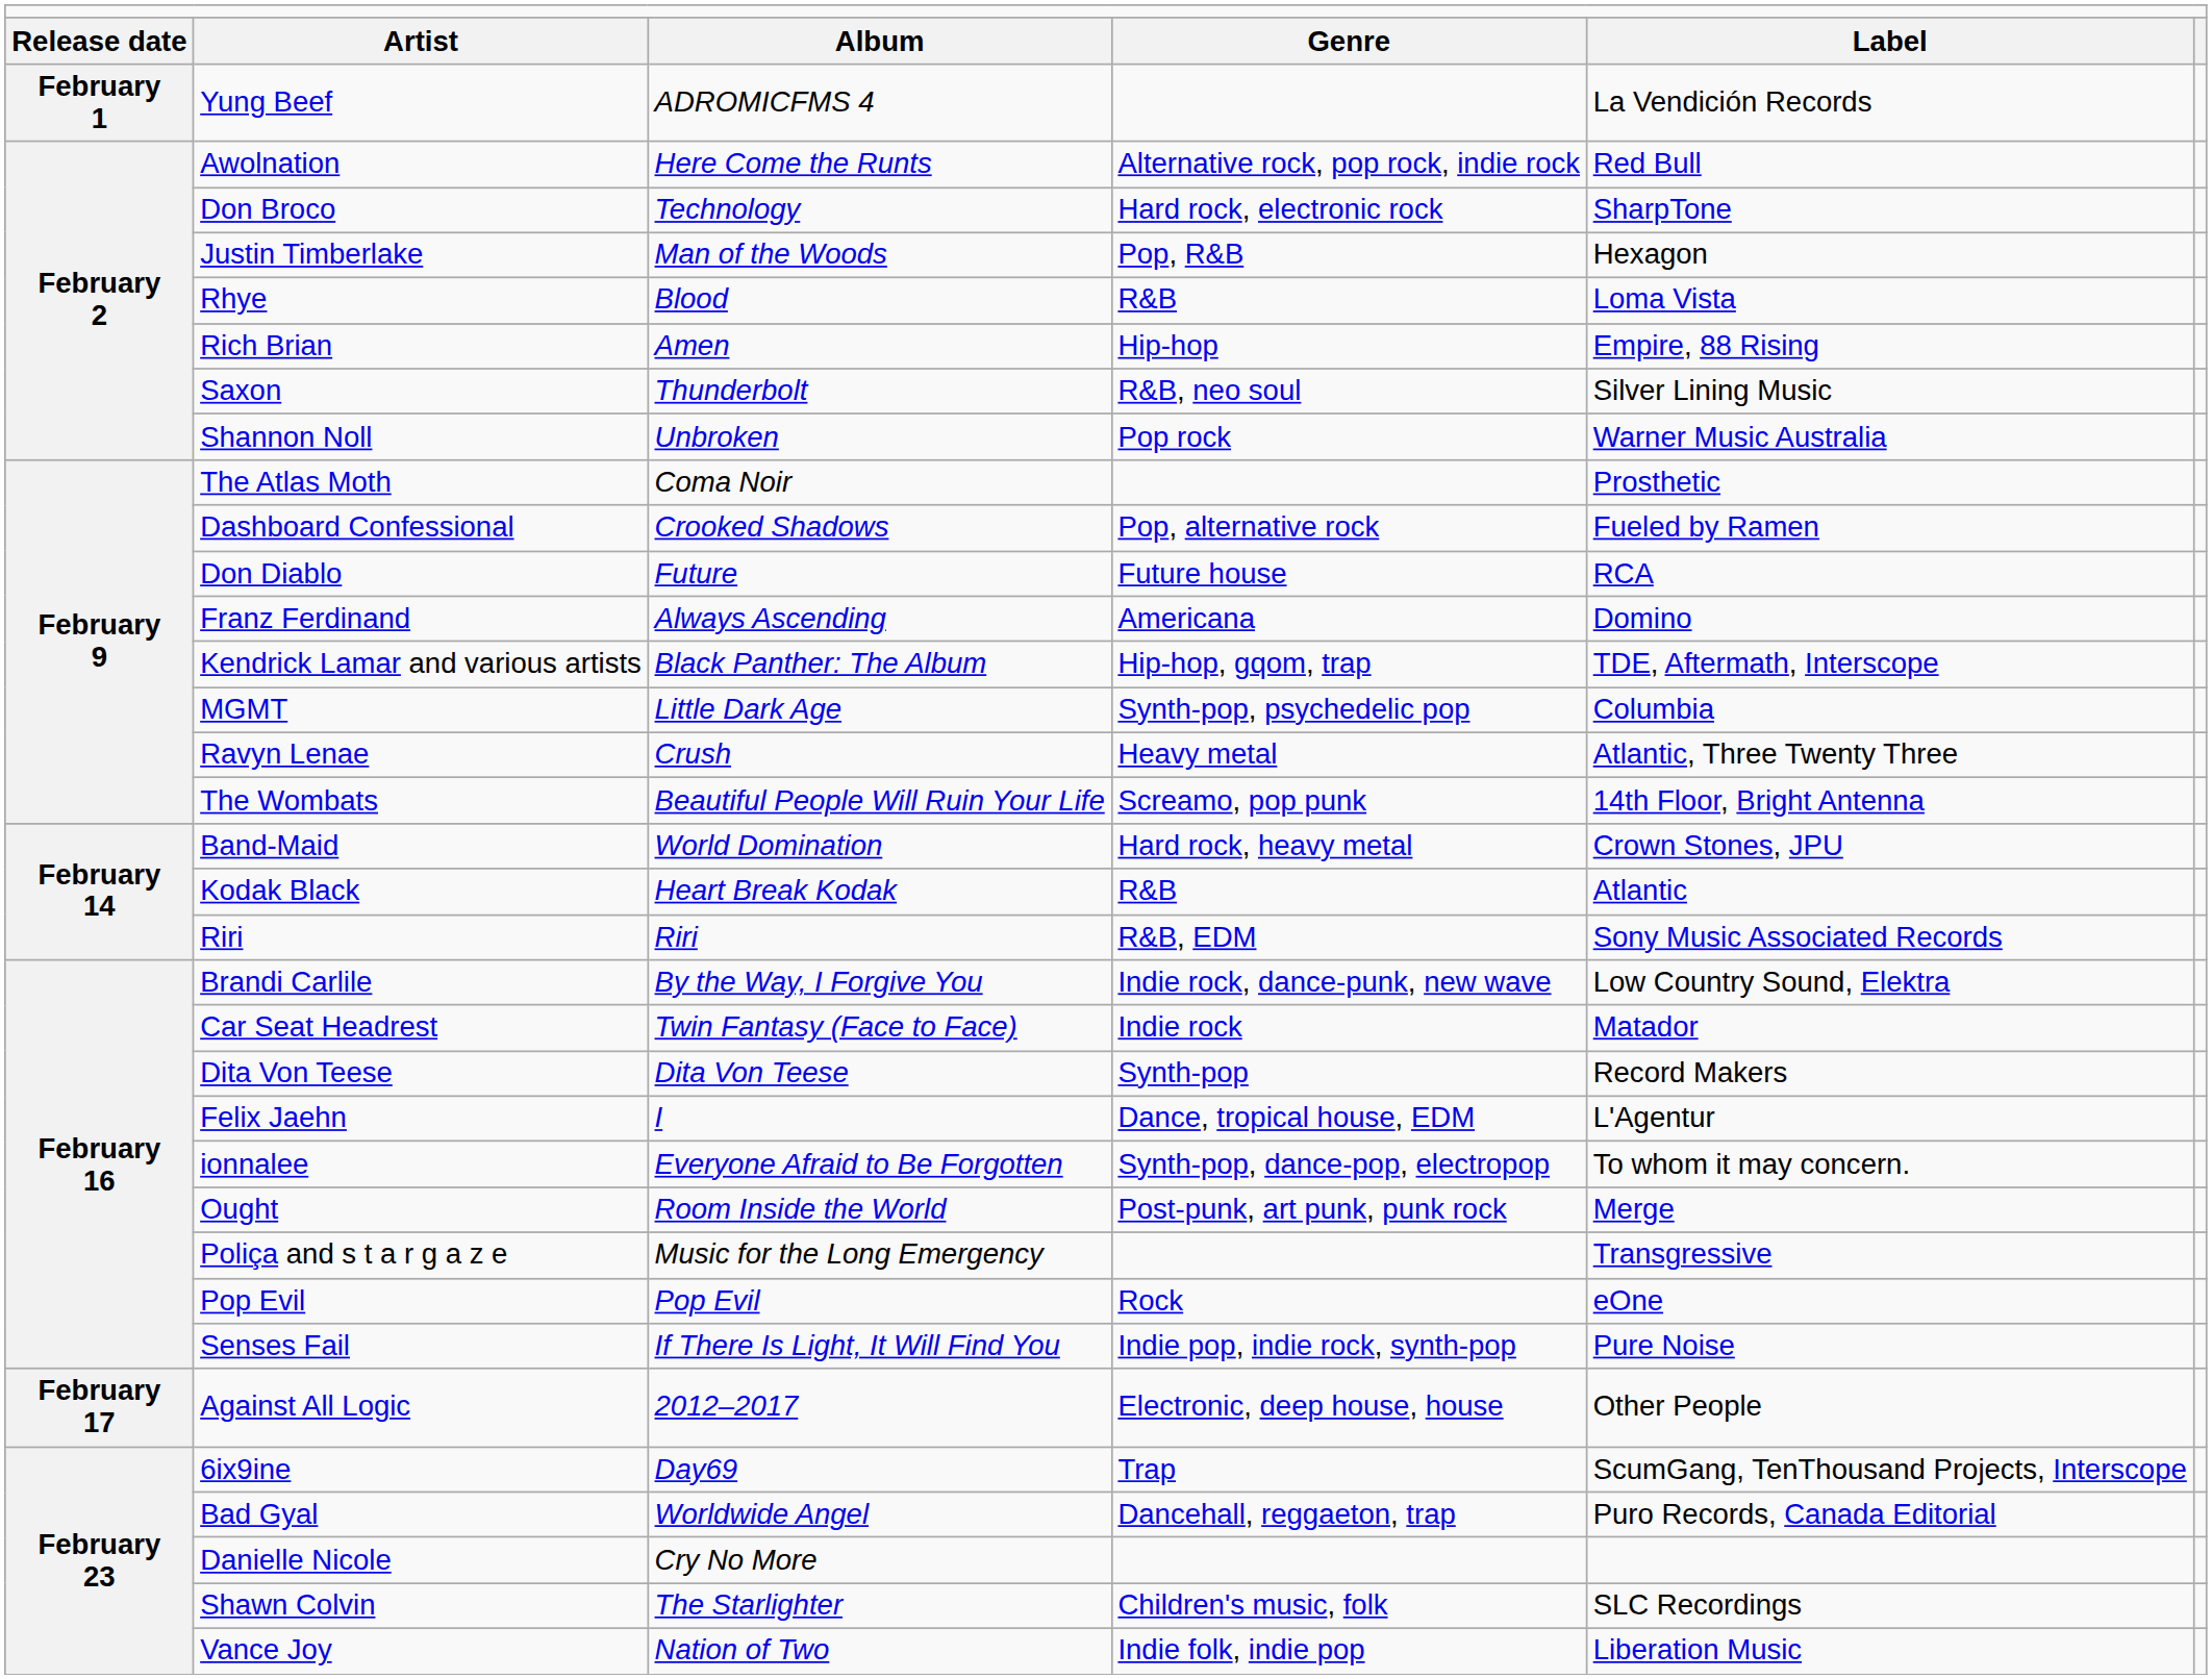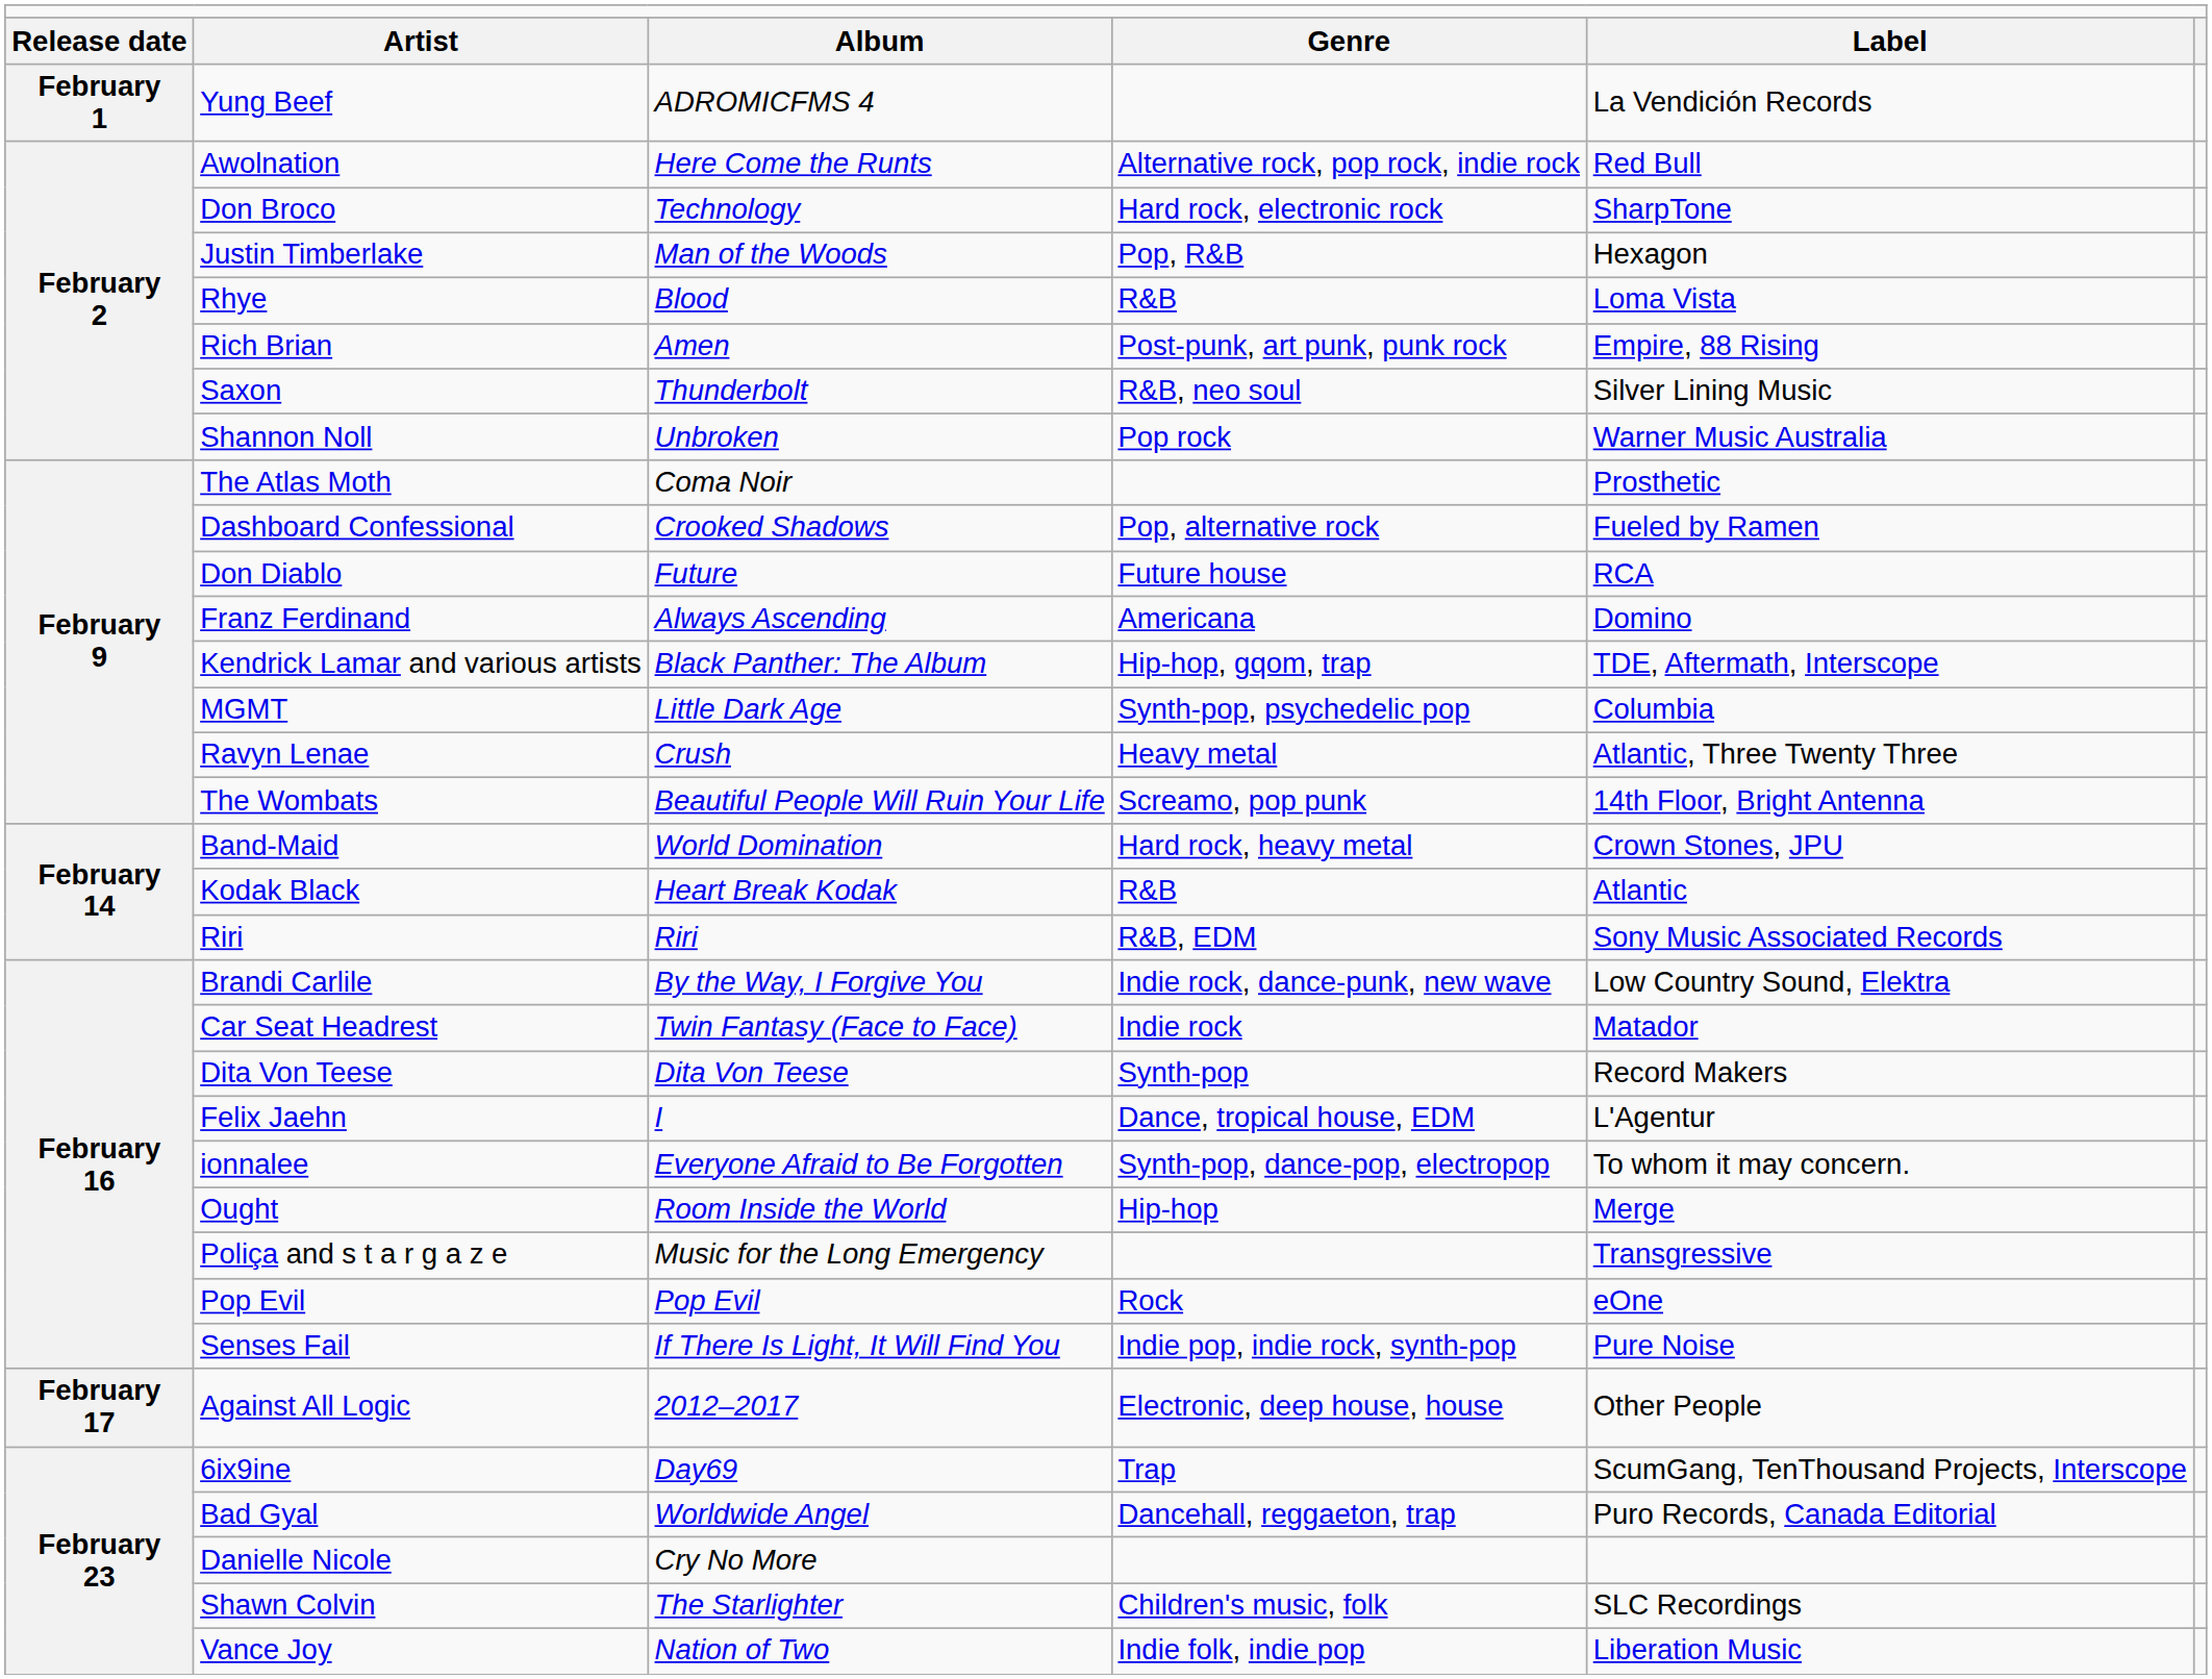Rich Brian | column 4: Hip-hop -> Post-punk, art punk, punk rock
Ought | column 4: Post-punk, art punk, punk rock -> Hip-hop
